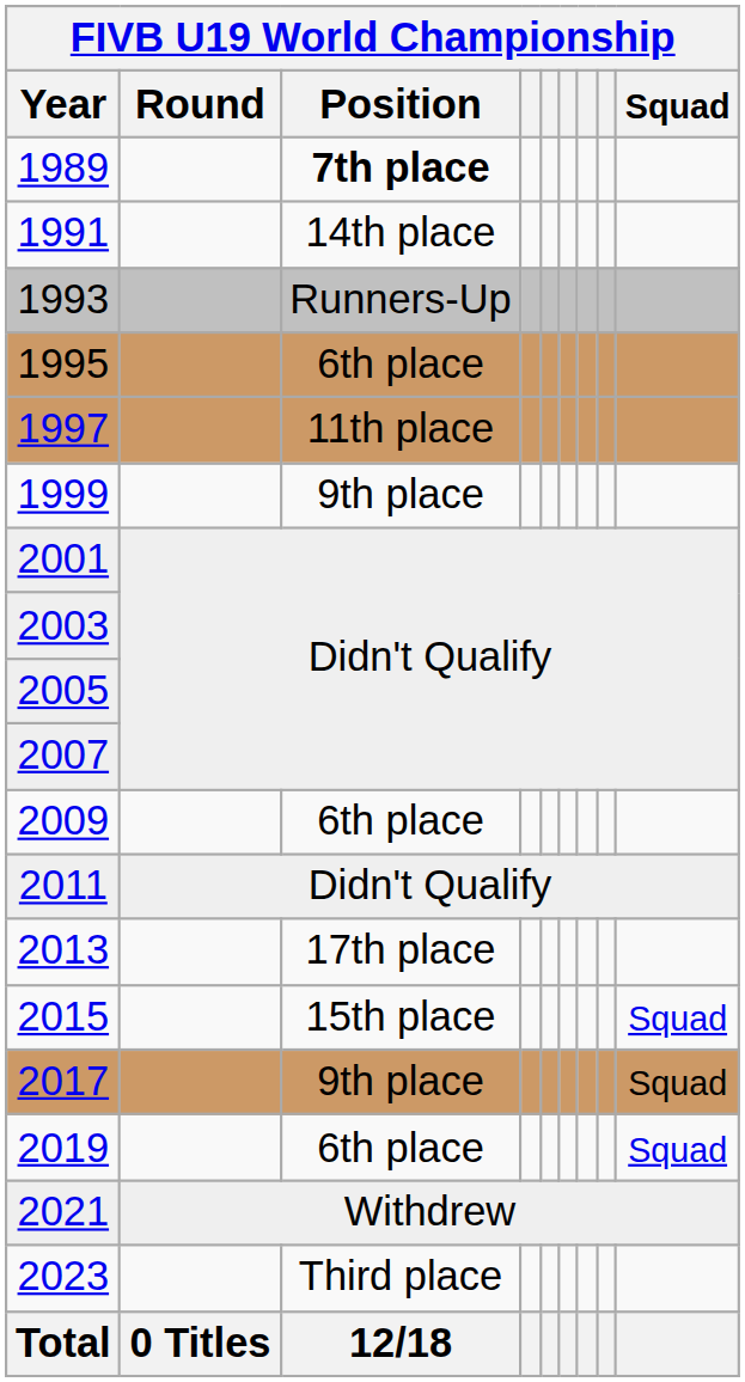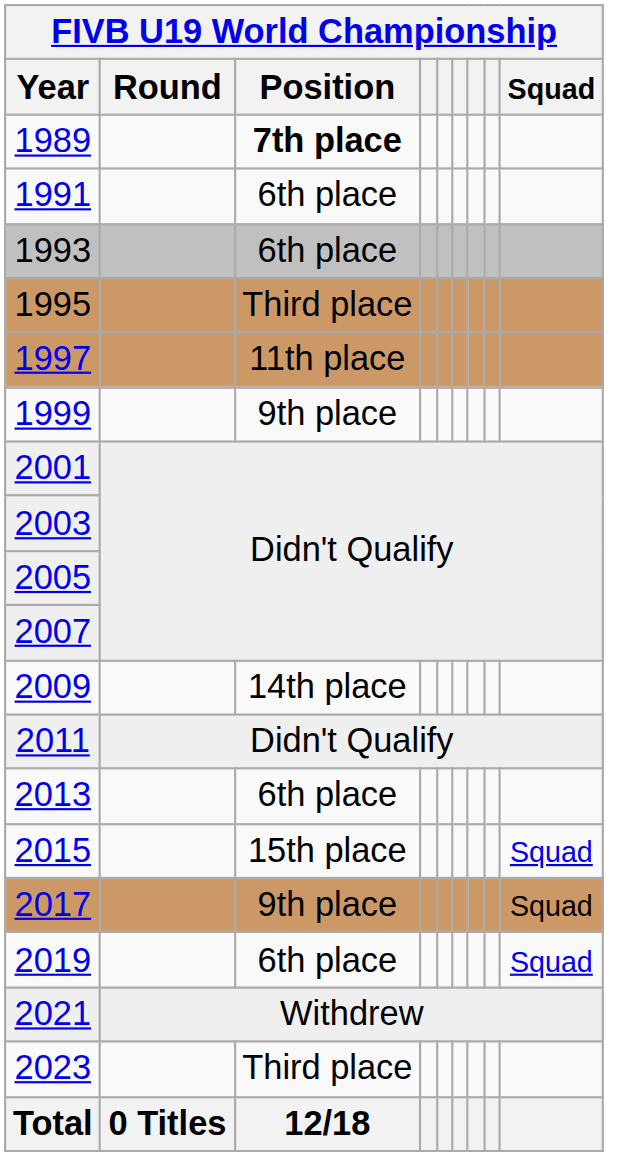1991 | FIVB U19 World Championship / Position: 14th place -> 6th place
1993 | FIVB U19 World Championship / Position: Runners-Up -> 6th place
1995 | FIVB U19 World Championship / Position: 6th place -> Third place
2009 | FIVB U19 World Championship / Position: 6th place -> 14th place
2013 | FIVB U19 World Championship / Position: 17th place -> 6th place
